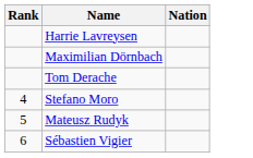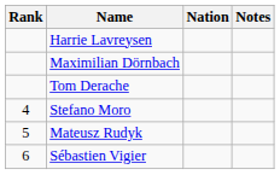+ column: Notes
